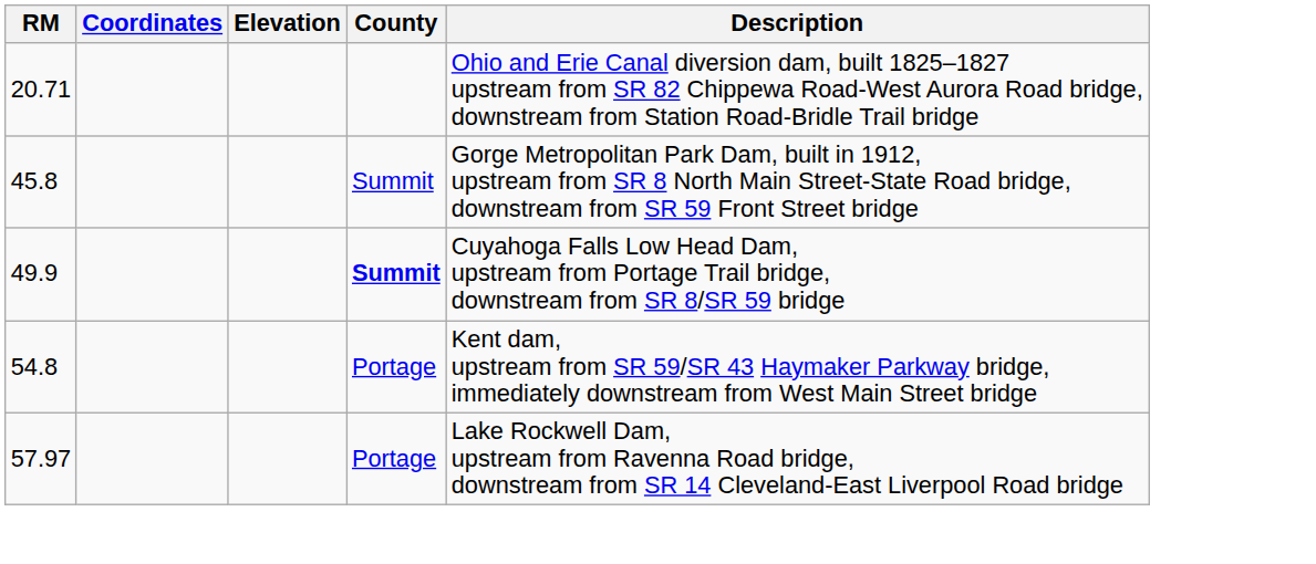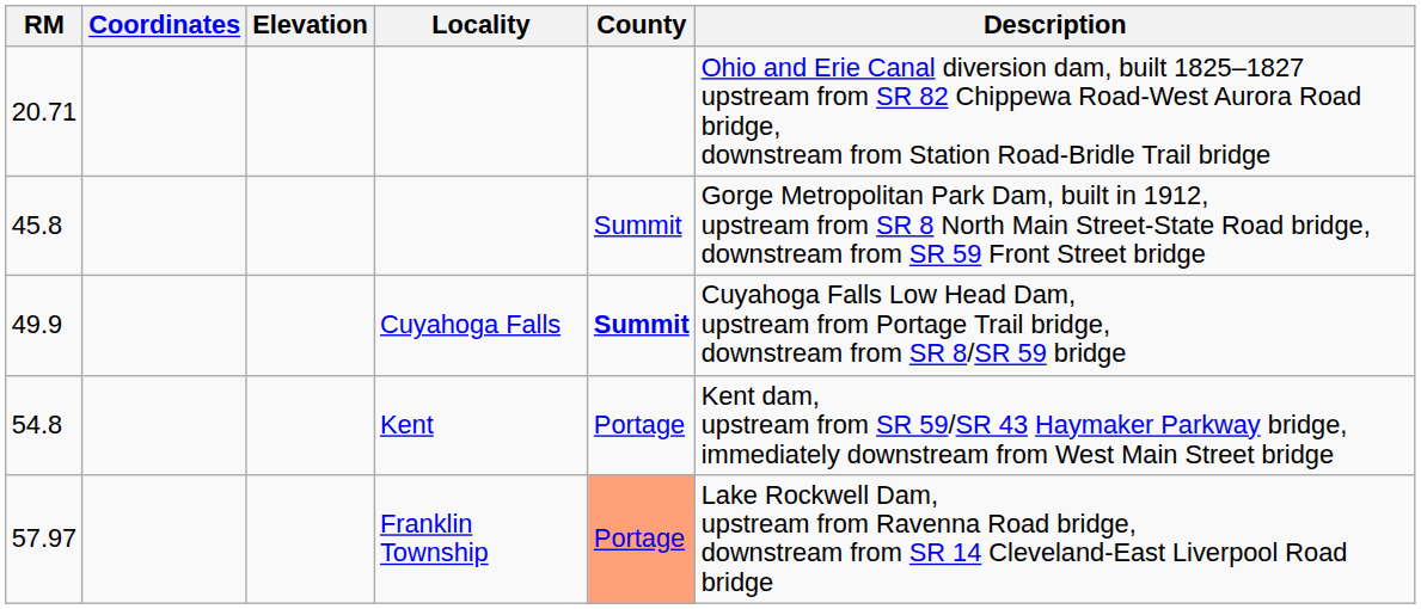+ column: Locality | Cuyahoga Falls | Kent | Franklin Township
57.97 | County: no background -> lightsalmon background
